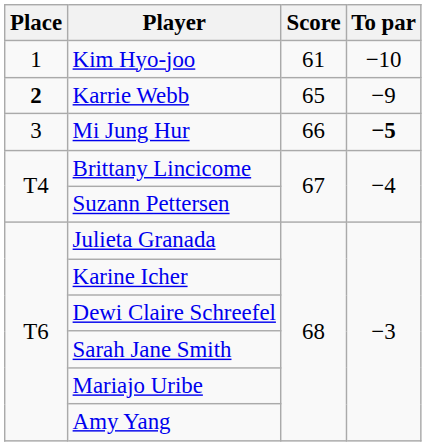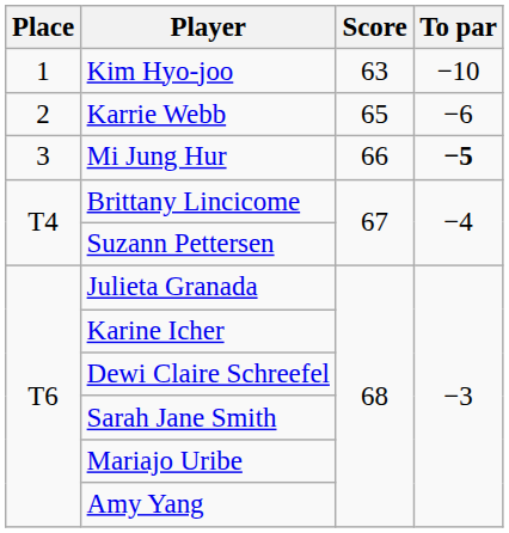Kim Hyo-joo | Score: 61 -> 63
Karrie Webb | Place: bold -> normal
Karrie Webb | To par: −9 -> −6
